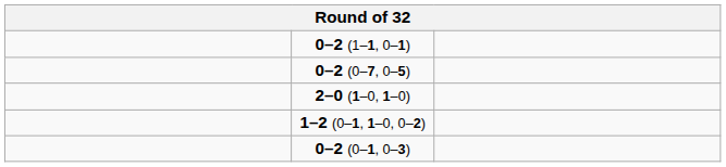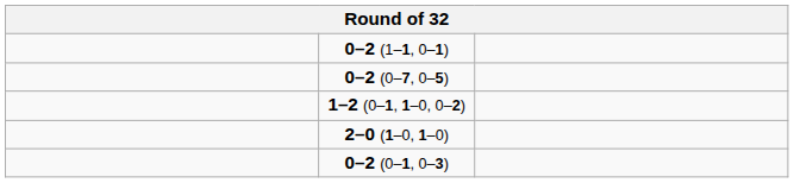rows swapped: 2–0 (1–0, 1–0) <-> 1–2 (0–1, 1–0, 0–2)
